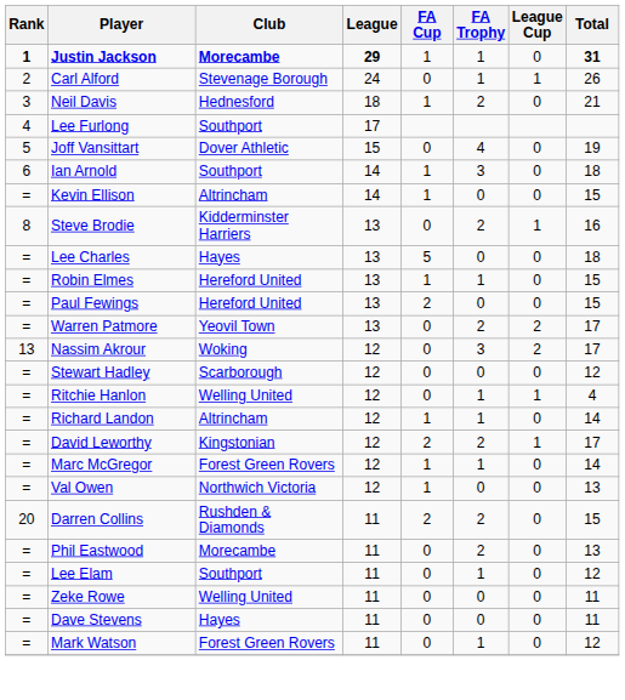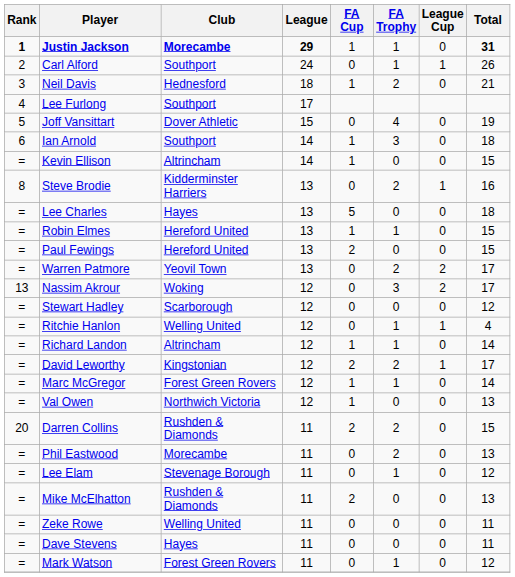Carl Alford | Club: Stevenage Borough -> Southport
Lee Elam | Club: Southport -> Stevenage Borough
+ row: = | Mike McElhatton | Rushden & Diamonds | 11 | 2 | 0 | 0 | 13
